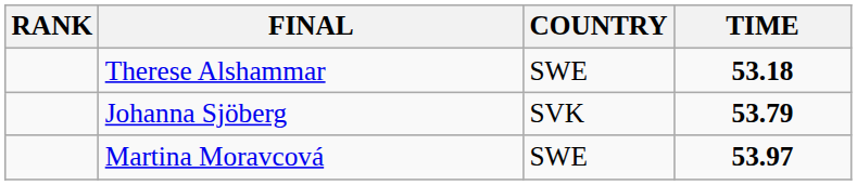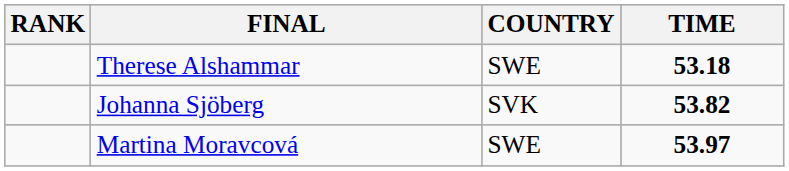Johanna Sjöberg | TIME: 53.79 -> 53.82
